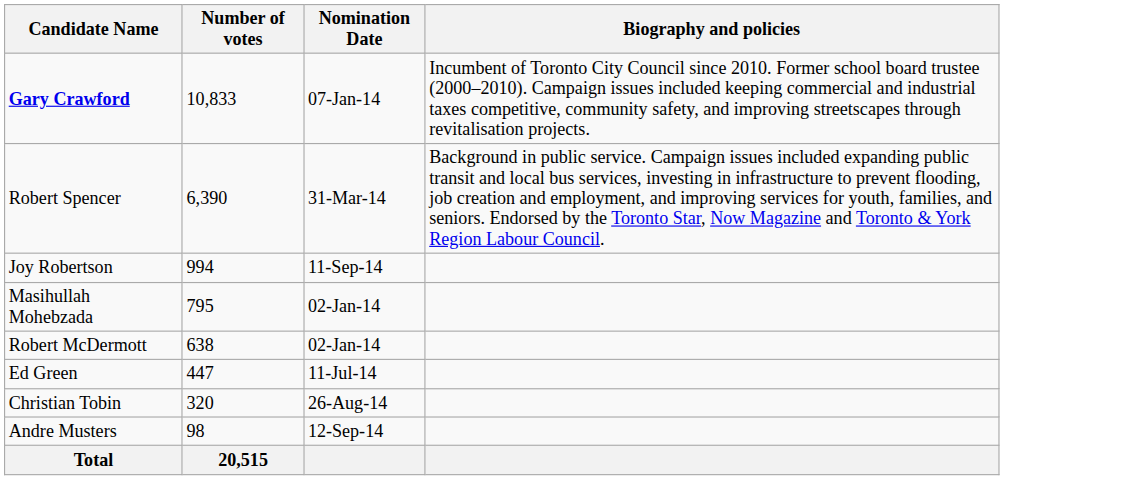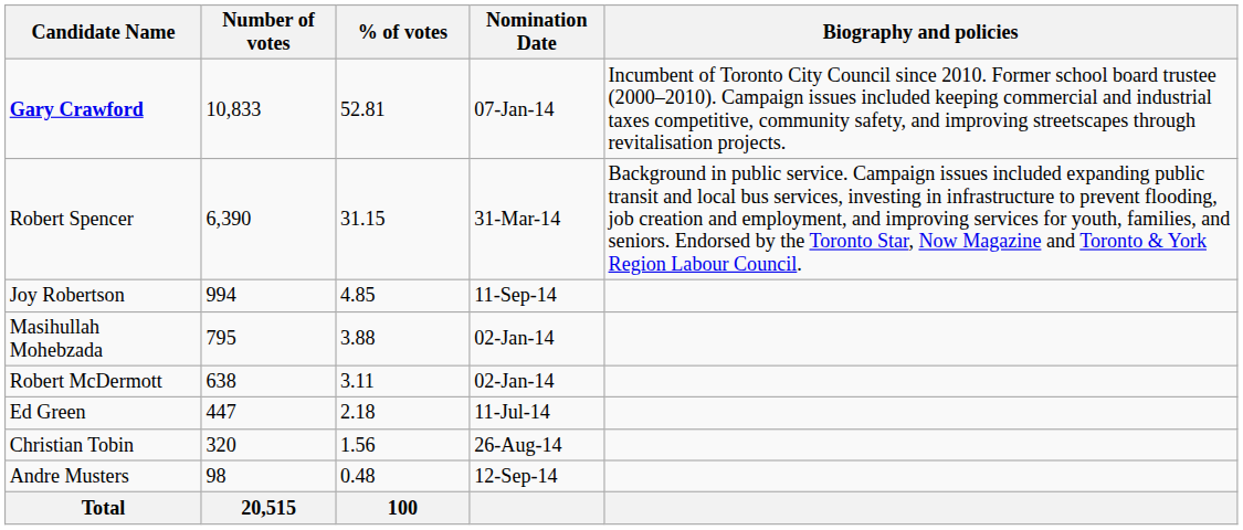+ column: % of votes | 52.81 | 31.15 | 4.85 | 3.88 | 3.11 | 2.18 | 1.56 | 0.48 | 100
